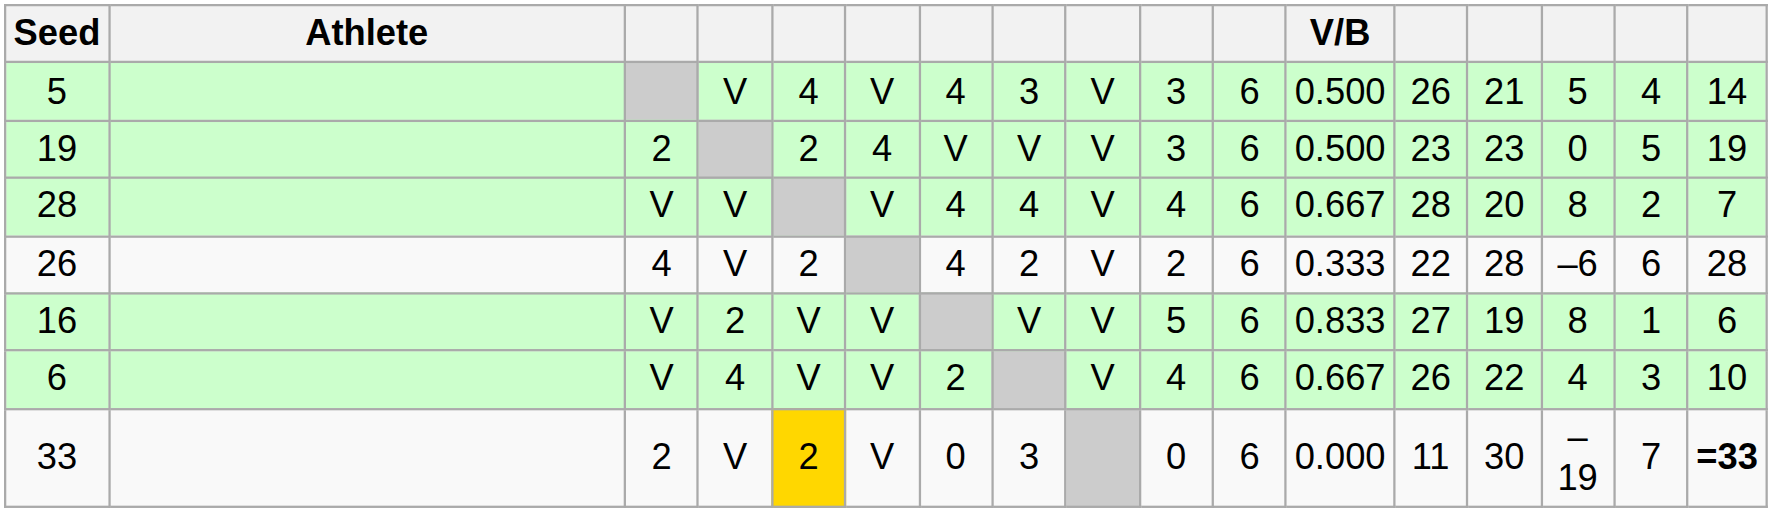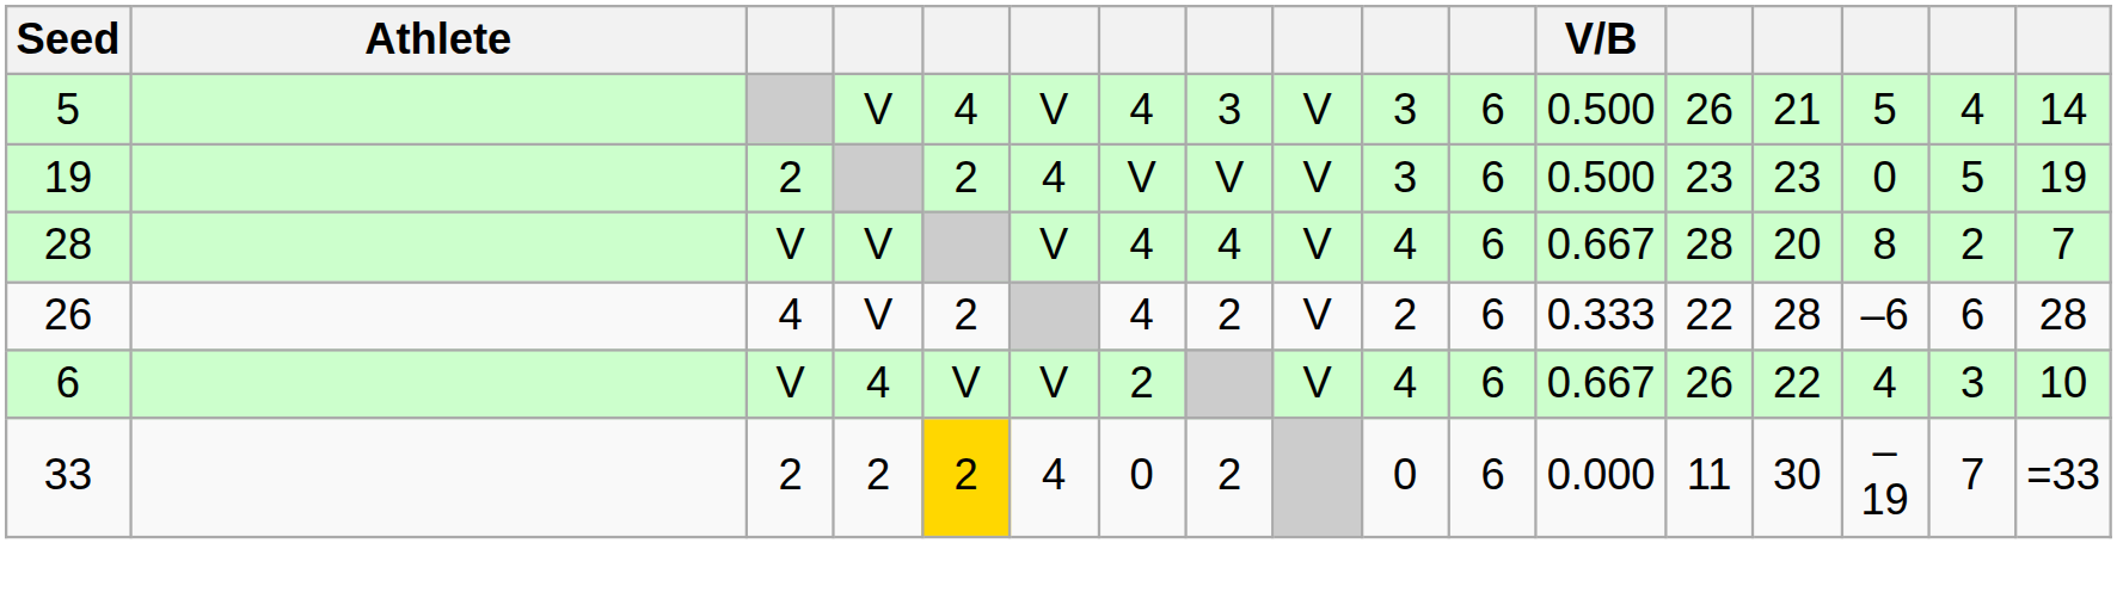- row: 16 | V | 2 | V | V | V | V | 5 | 6 | 0.833 | 27 | 19 | 8 | 1 | 6
33 | column 4: V -> 2
33 | column 6: V -> 4
33 | column 8: 3 -> 2
33 | column 17: bold -> normal
